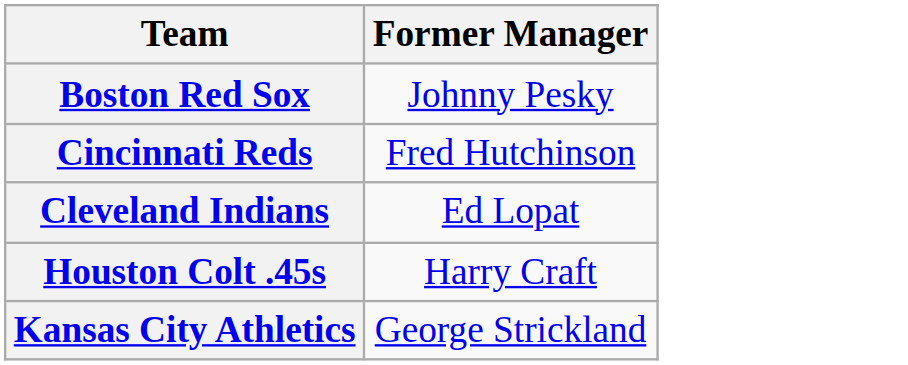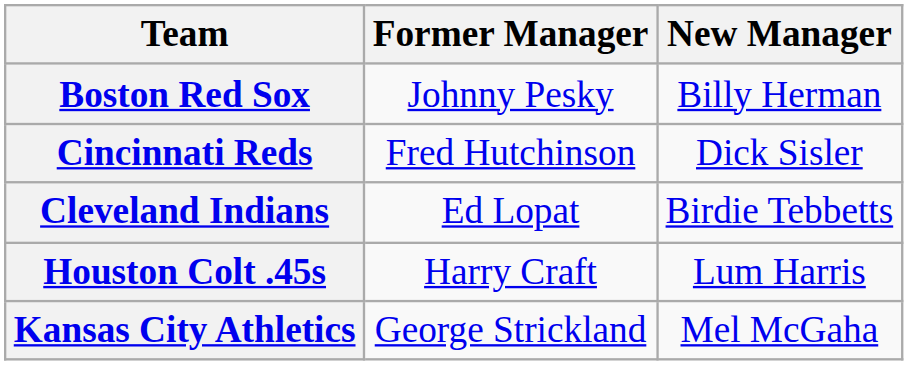+ column: New Manager | Billy Herman | Dick Sisler | Birdie Tebbetts | Lum Harris | Mel McGaha
